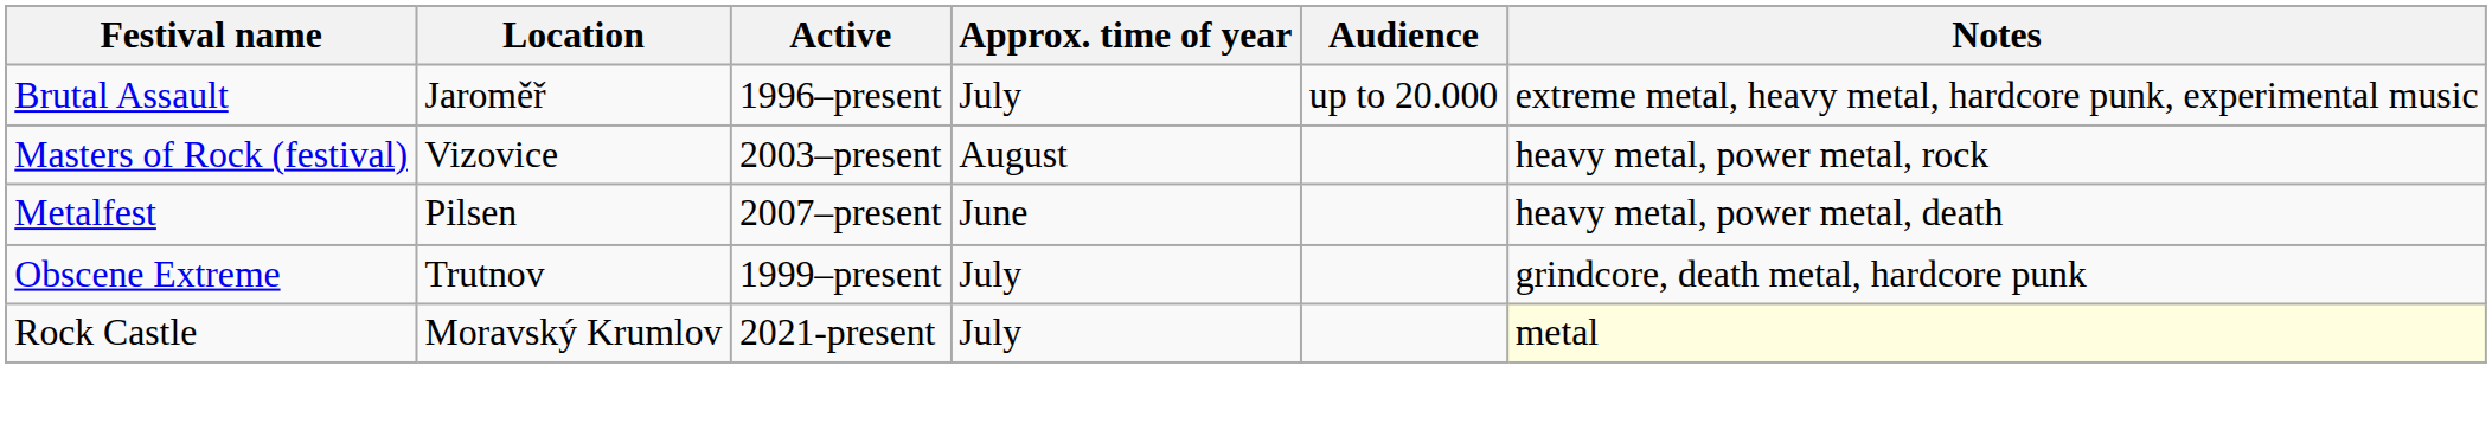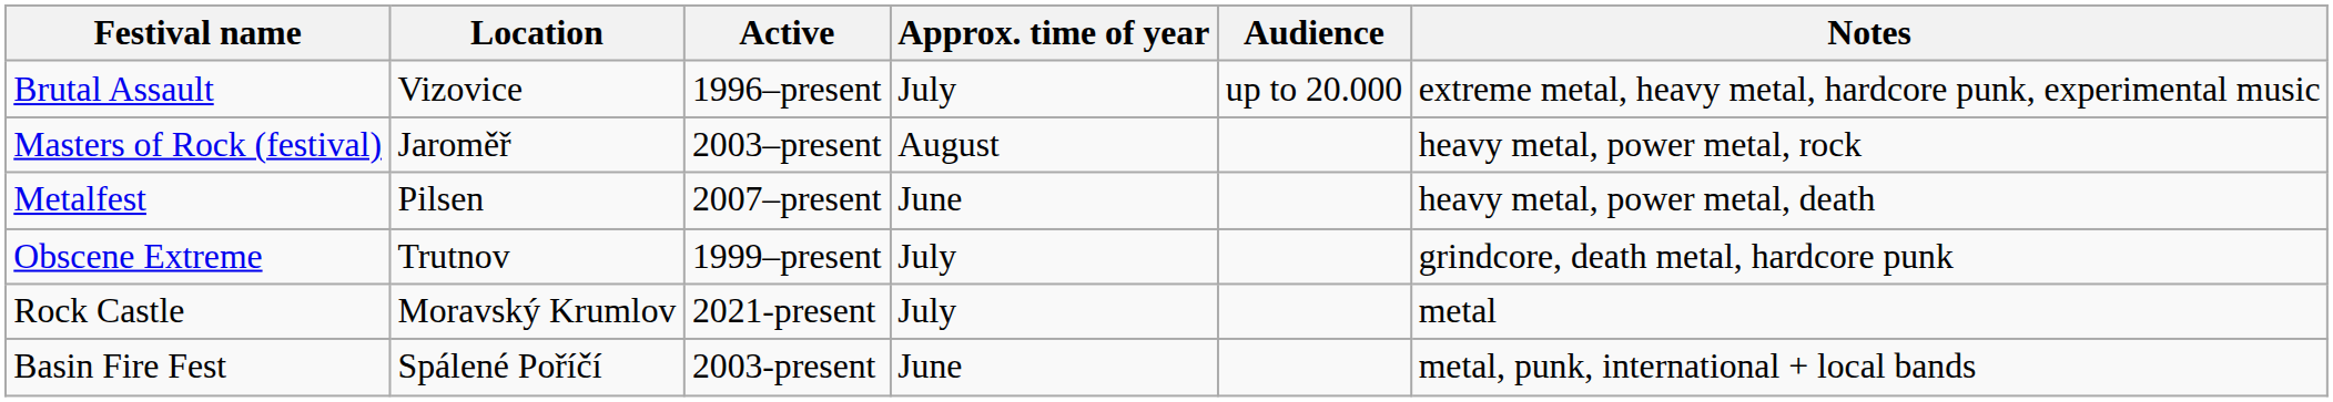Brutal Assault | Location: Jaroměř -> Vizovice
Masters of Rock (festival) | Location: Vizovice -> Jaroměř
Rock Castle | Notes: lightyellow background -> no background
+ row: Basin Fire Fest | Spálené Poříčí | 2003-present | June | metal, punk, international + local bands
